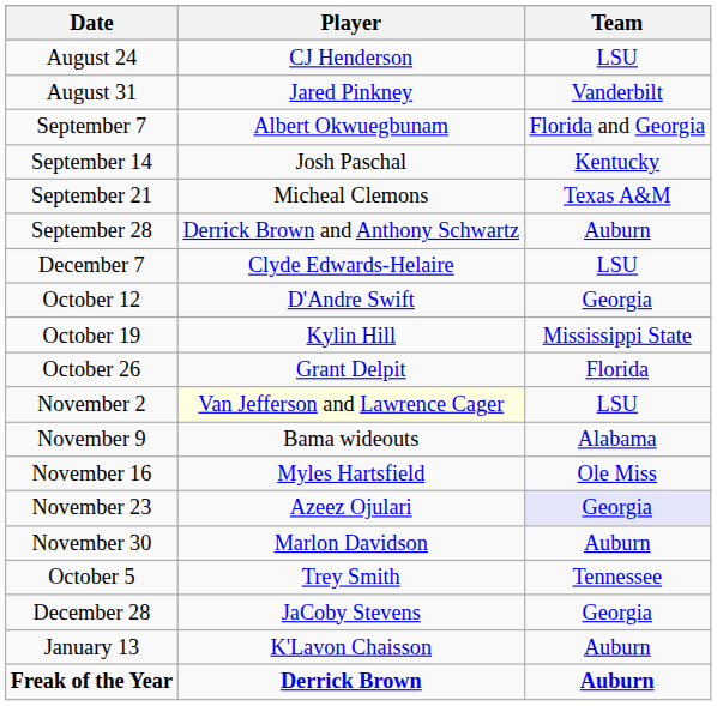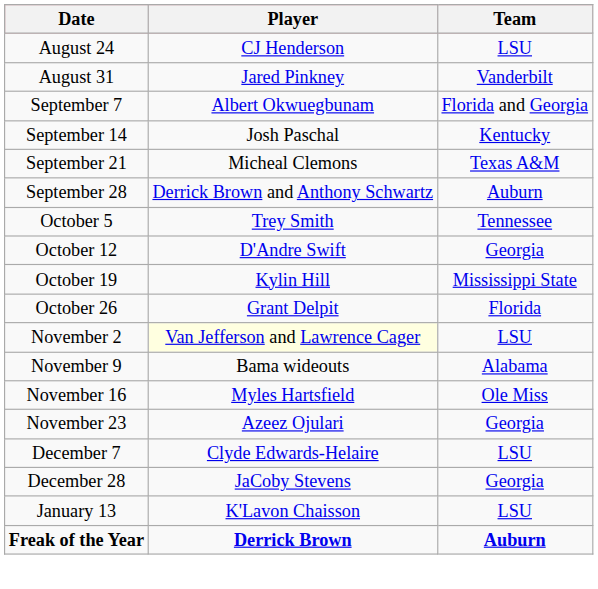rows swapped: October 5 <-> December 7
November 23 | Team: lavender background -> no background
- row: November 30 | Marlon Davidson | Auburn
January 13 | Team: Auburn -> LSU
